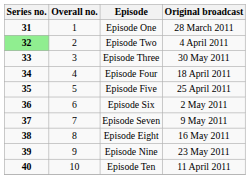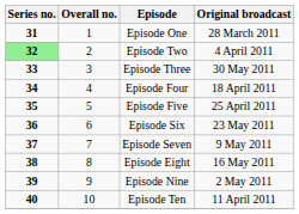Episode Six | Original broadcast: 2 May 2011 -> 23 May 2011
Episode Nine | Original broadcast: 23 May 2011 -> 2 May 2011
